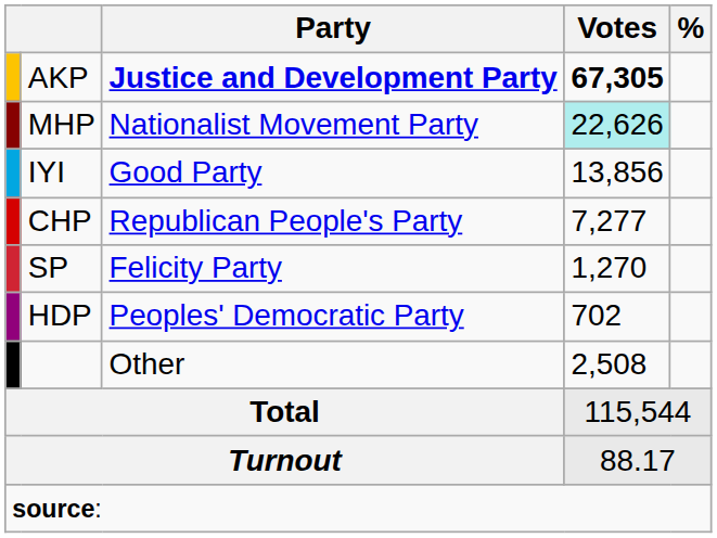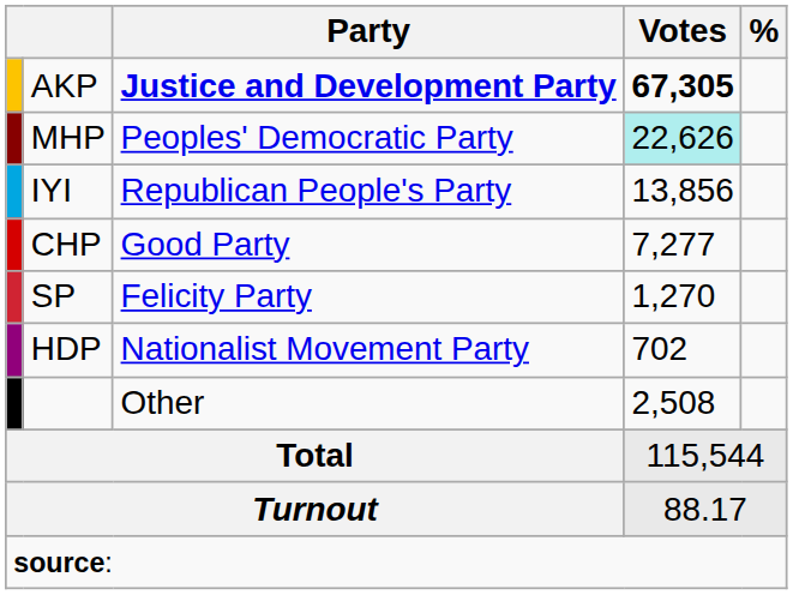MHP | Party: Nationalist Movement Party -> Peoples' Democratic Party
IYI | Party: Good Party -> Republican People's Party
CHP | Party: Republican People's Party -> Good Party
HDP | Party: Peoples' Democratic Party -> Nationalist Movement Party
